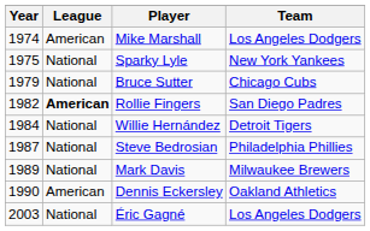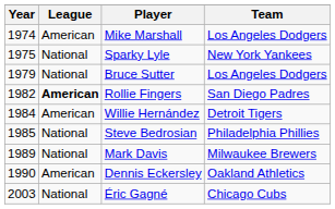Bruce Sutter | Team: Chicago Cubs -> Los Angeles Dodgers
Willie Hernández | League: National -> American
Steve Bedrosian | Year: 1987 -> 1985
Éric Gagné | Team: Los Angeles Dodgers -> Chicago Cubs
